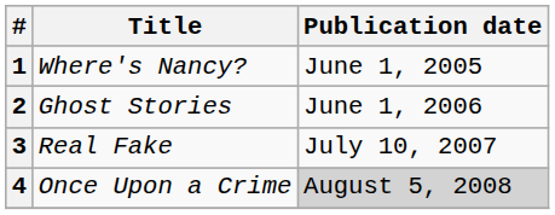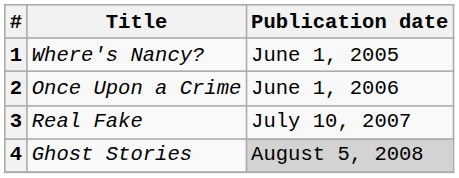2 | Title: Ghost Stories -> Once Upon a Crime
4 | Title: Once Upon a Crime -> Ghost Stories
